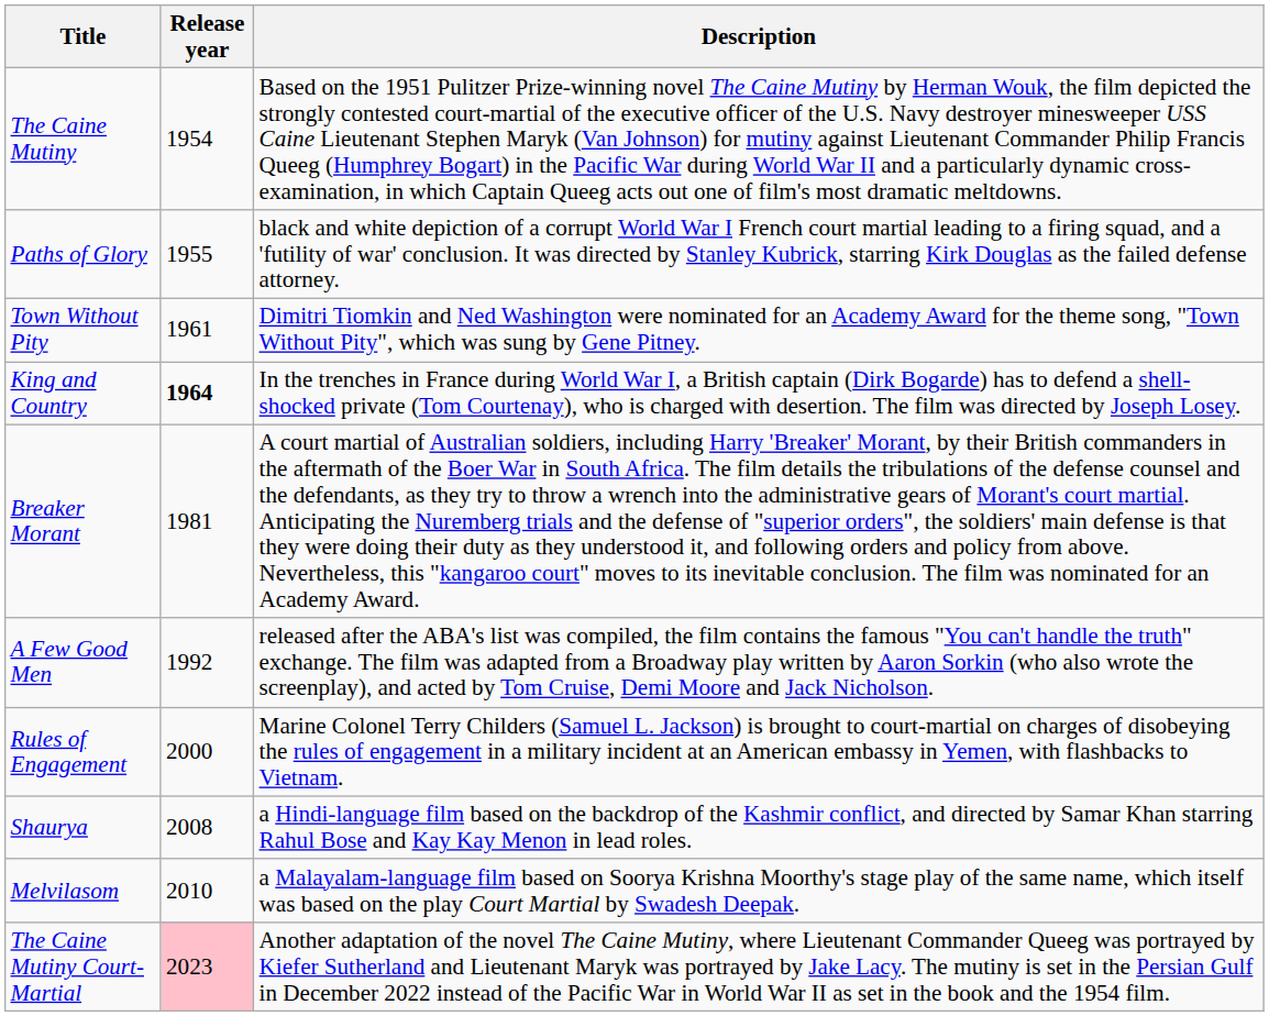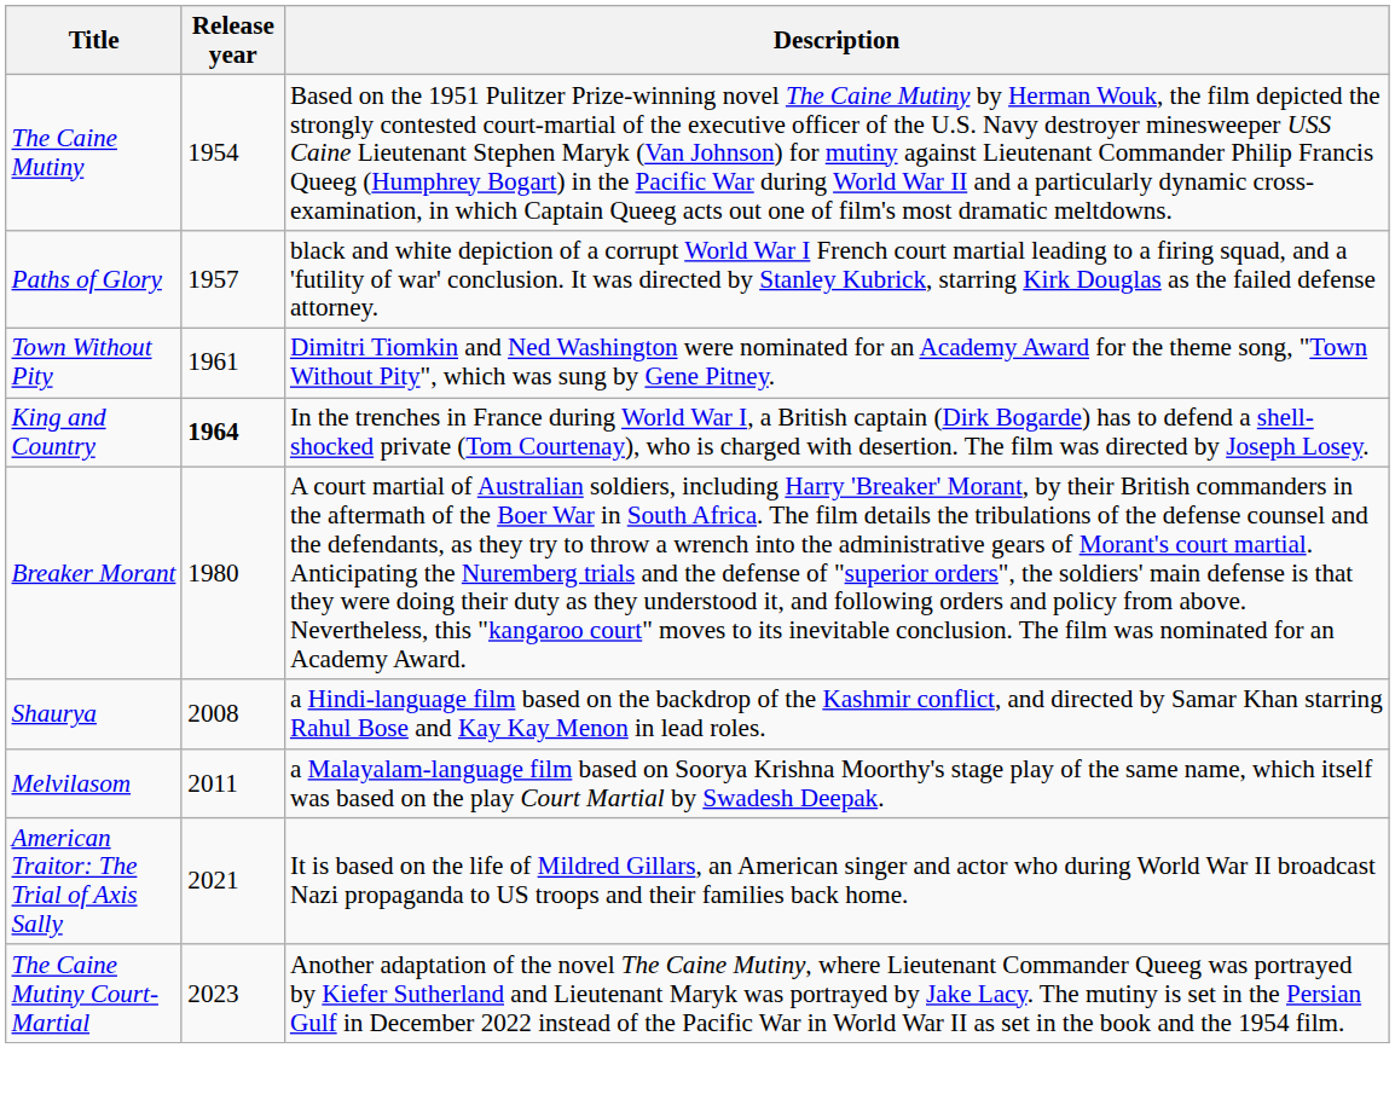Paths of Glory | Release year: 1955 -> 1957
Breaker Morant | Release year: 1981 -> 1980
- row: A Few Good Men | 1992 | released after the ABA's list was compiled, the film contains the famous "You can't handle the truth" exchange. The film was adapted from a Broadway play written by Aaron Sorkin (who also wrote the screenplay), and acted by Tom Cruise, Demi Moore and Jack Nicholson.
- row: Rules of Engagement | 2000 | Marine Colonel Terry Childers (Samuel L. Jackson) is brought to court-martial on charges of disobeying the rules of engagement in a military incident at an American embassy in Yemen, with flashbacks to Vietnam.
Melvilasom | Release year: 2010 -> 2011
+ row: American Traitor: The Trial of Axis Sally | 2021 | It is based on the life of Mildred Gillars, an American singer and actor who during World War II broadcast Nazi propaganda to US troops and their families back home.
The Caine Mutiny Court-Martial | Release year: pink background -> no background
